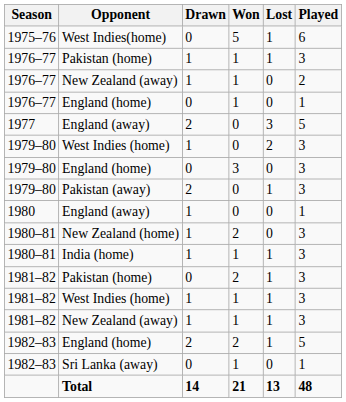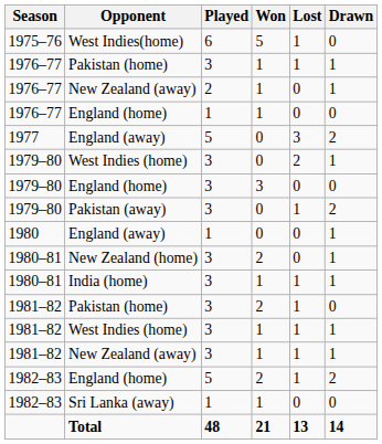columns swapped: Played <-> Drawn
